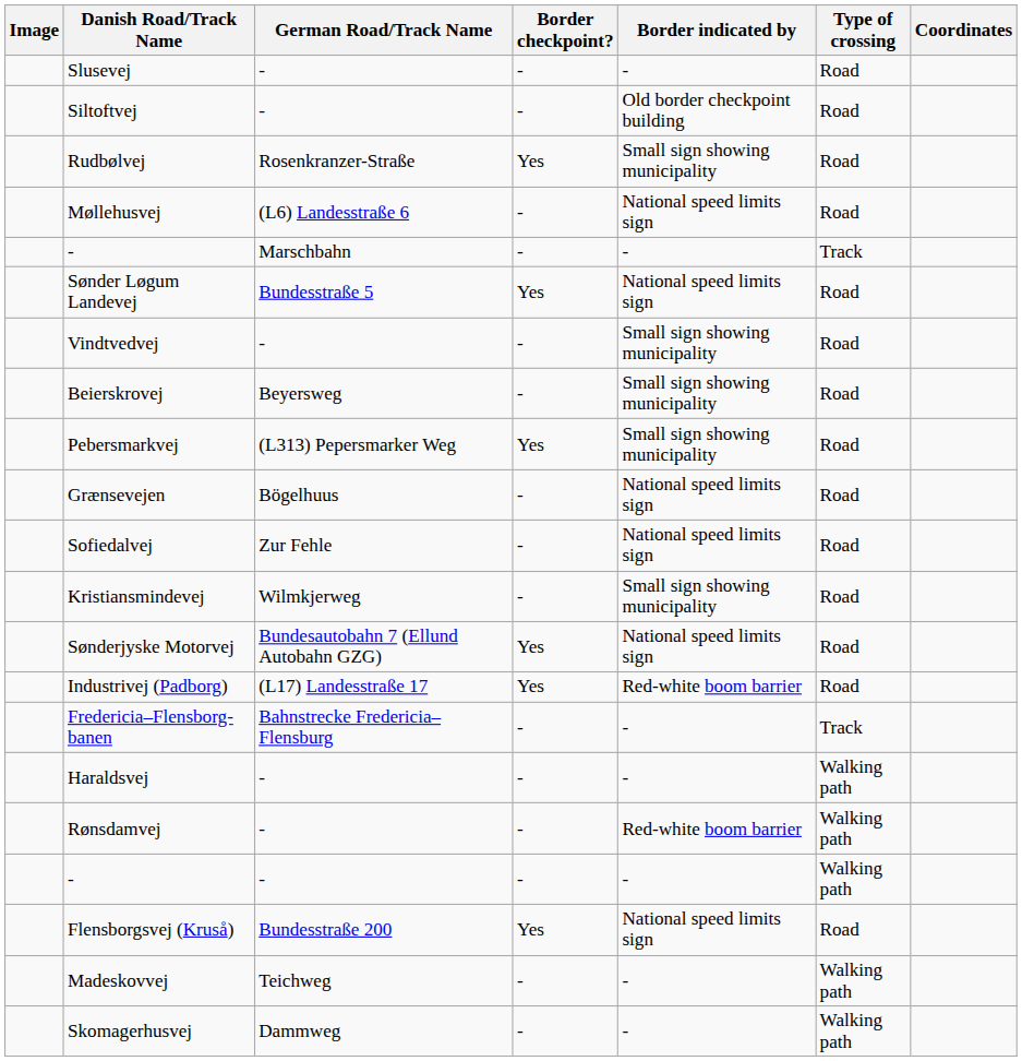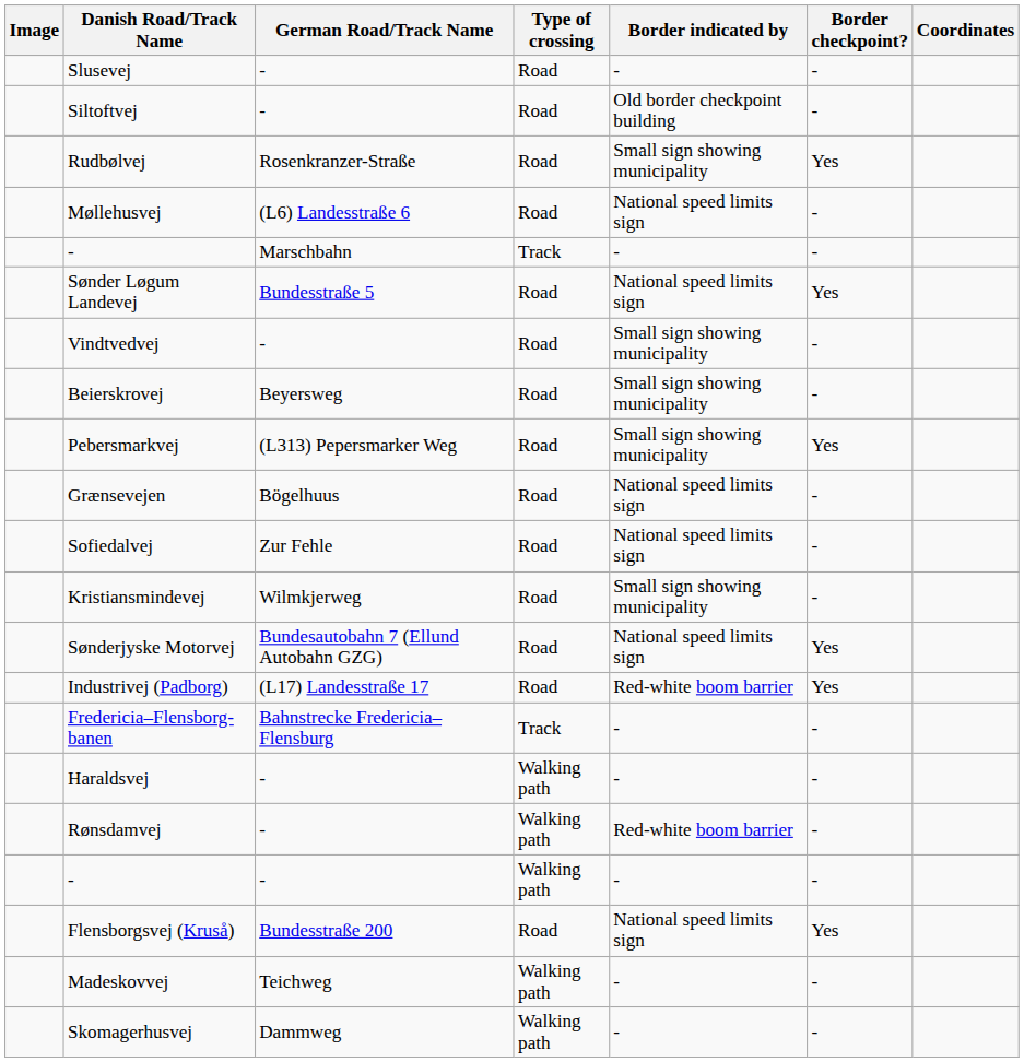columns swapped: Type of crossing <-> Border checkpoint?
